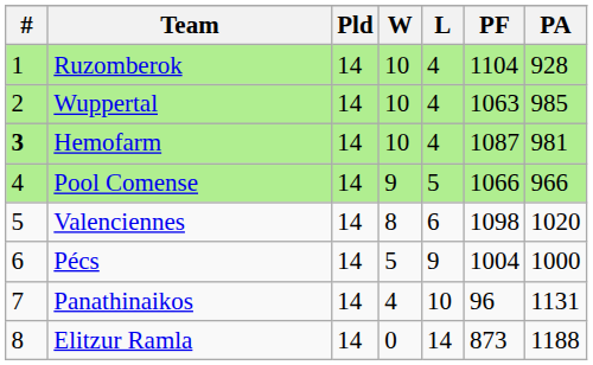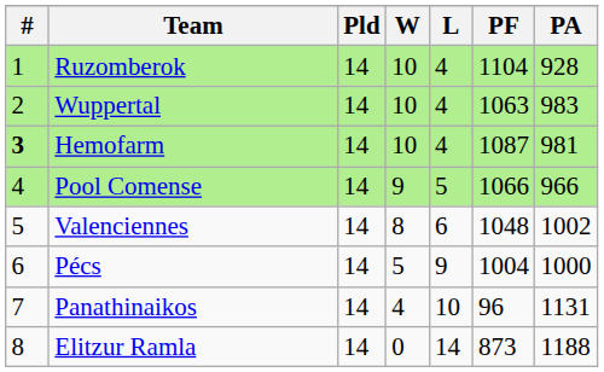Wuppertal | PA: 985 -> 983
Valenciennes | PF: 1098 -> 1048
Valenciennes | PA: 1020 -> 1002
